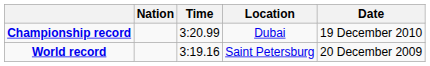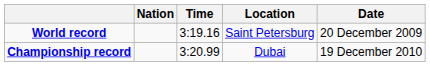rows swapped: World record <-> Championship record
